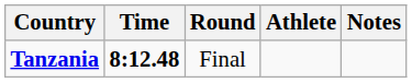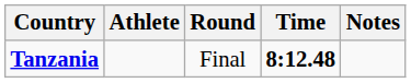columns swapped: Athlete <-> Time
